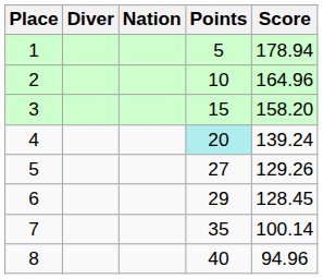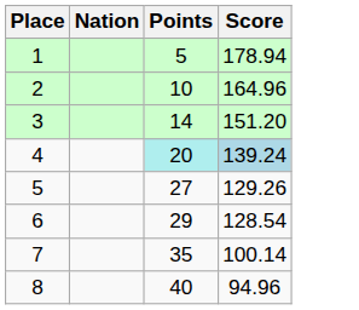- column: Diver
3 | Points: 15 -> 14
3 | Score: 158.20 -> 151.20
4 | Score: no background -> lightblue background
6 | Score: 128.45 -> 128.54
